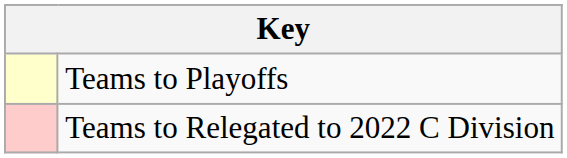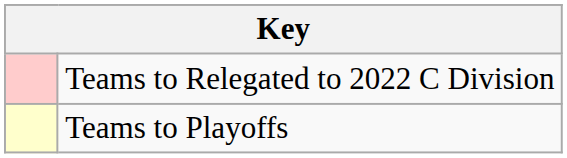rows swapped: Teams to Playoffs <-> Teams to Relegated to 2022 C Division
